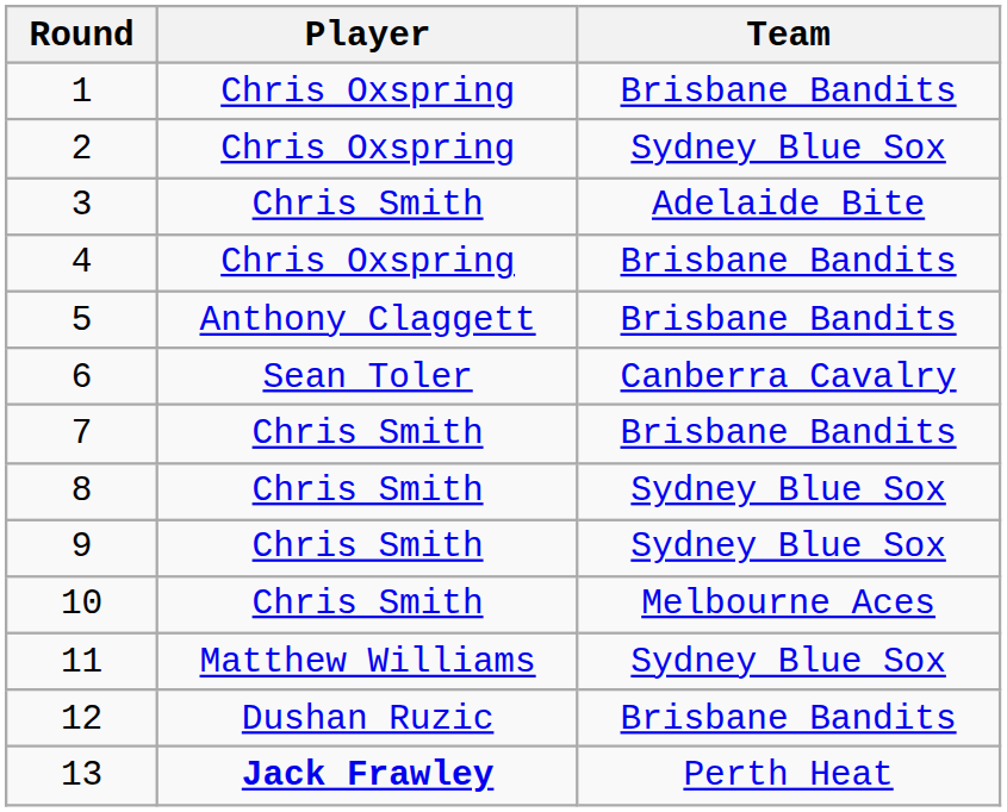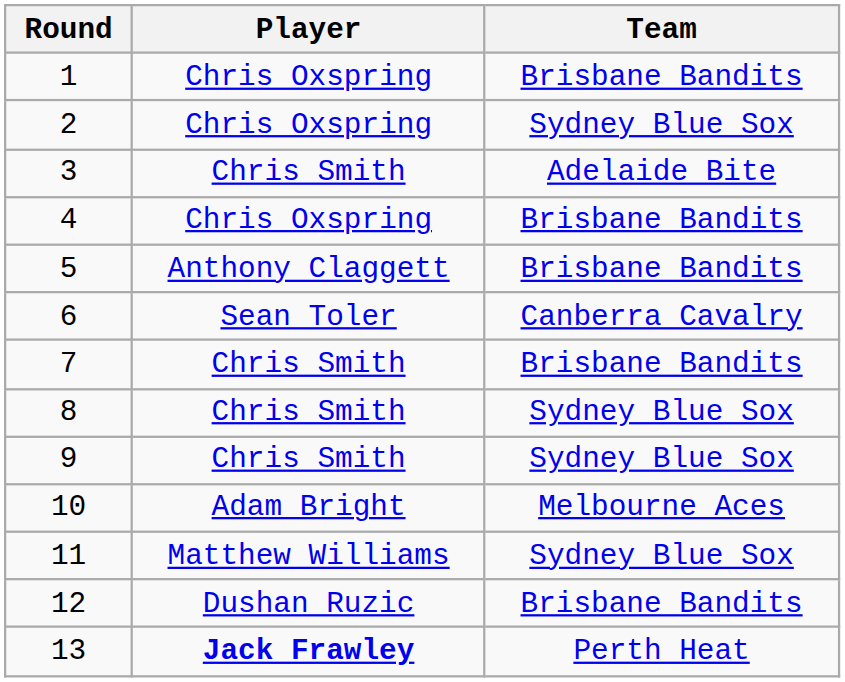10 | Player: Chris Smith -> Adam Bright
